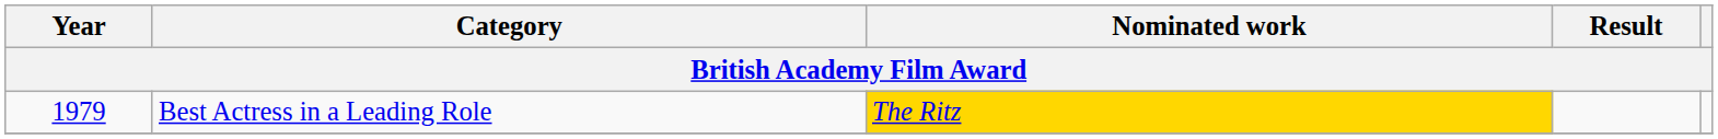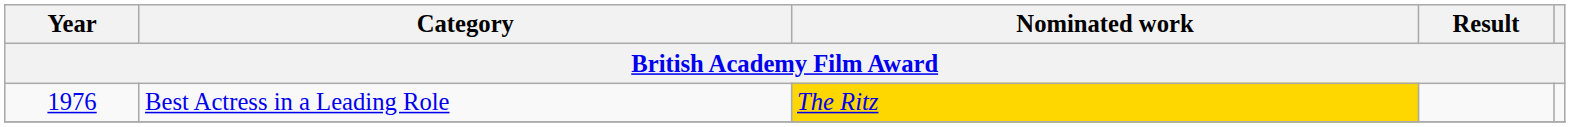Best Actress in a Leading Role | Year: 1979 -> 1976
